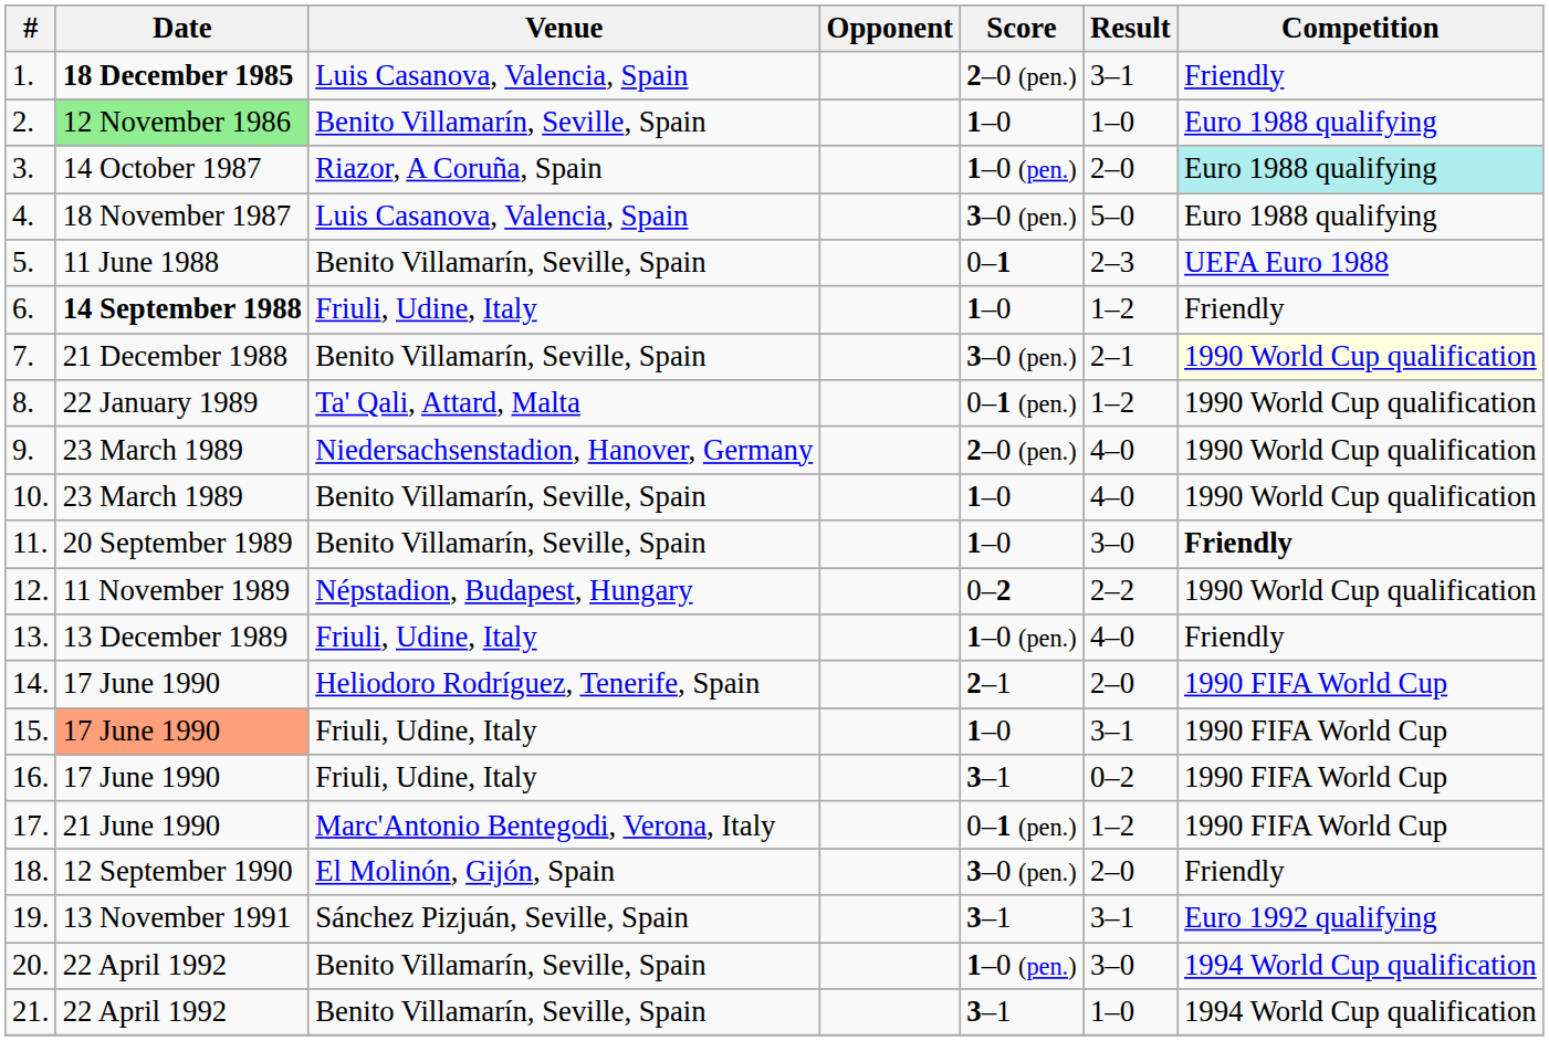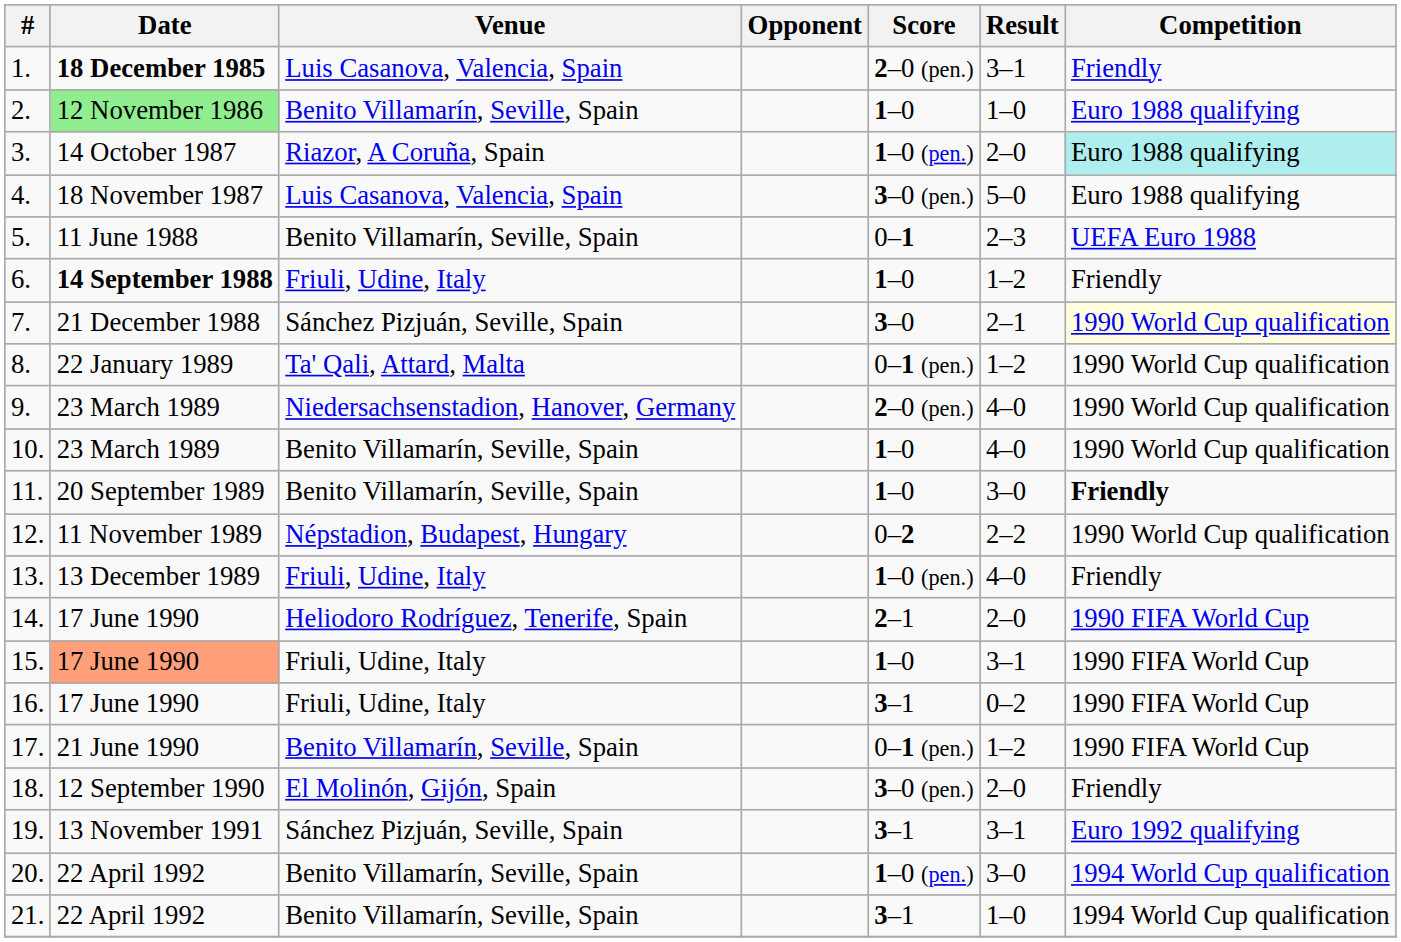7. | Venue: Benito Villamarín, Seville, Spain -> Sánchez Pizjuán, Seville, Spain
7. | Score: 3–0 (pen.) -> 3–0
17. | Venue: Marc'Antonio Bentegodi, Verona, Italy -> Benito Villamarín, Seville, Spain
